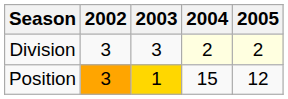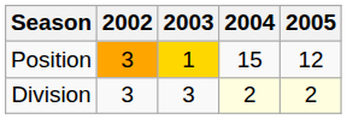rows swapped: Division <-> Position
